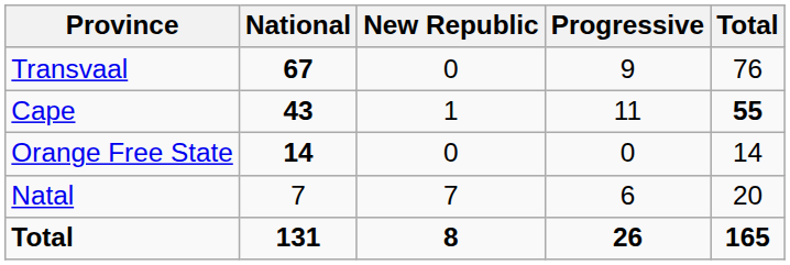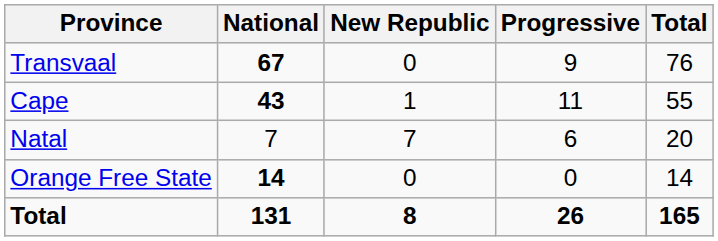Cape | Total: bold -> normal
rows swapped: Natal <-> Orange Free State
